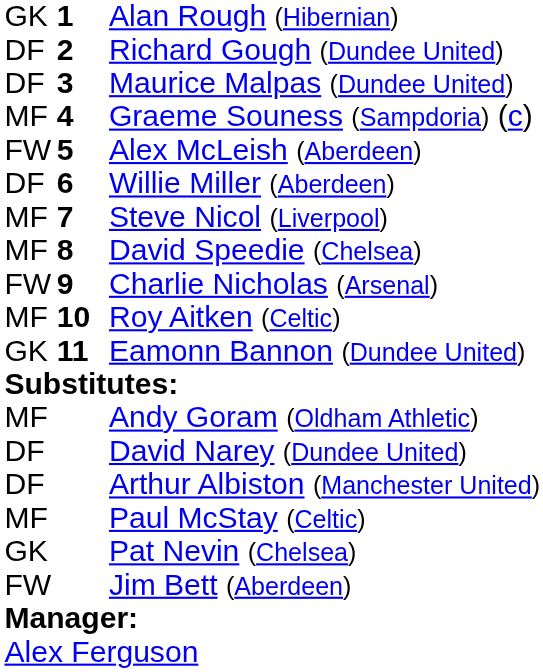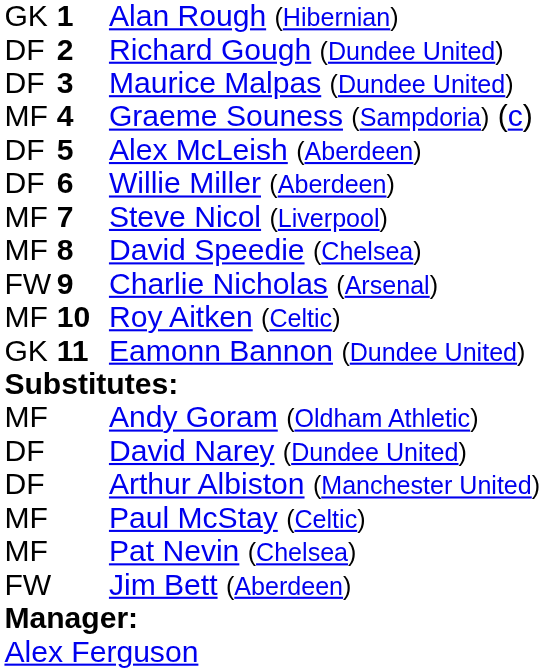Alex McLeish (Aberdeen) | column 1: FW -> DF
Pat Nevin (Chelsea) | column 1: GK -> MF
